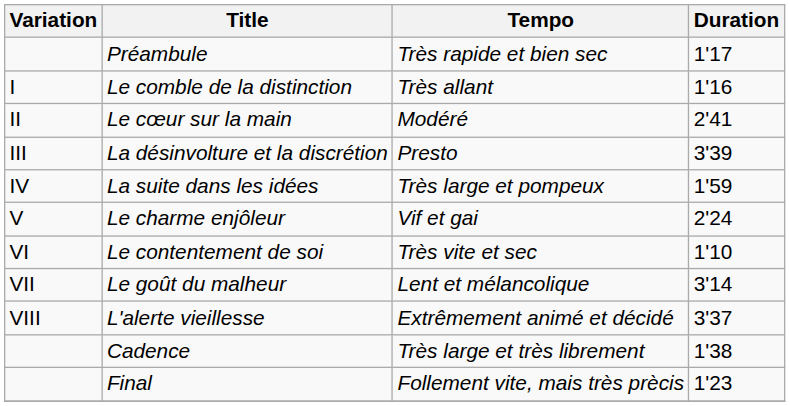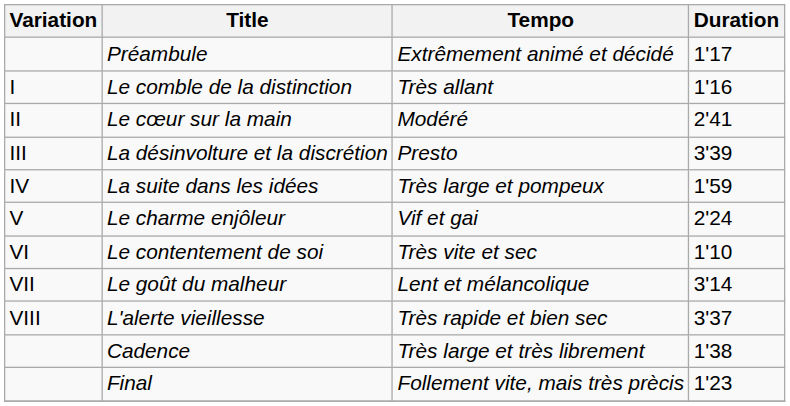Préambule | Tempo: Très rapide et bien sec -> Extrêmement animé et décidé
L'alerte vieillesse | Tempo: Extrêmement animé et décidé -> Très rapide et bien sec
